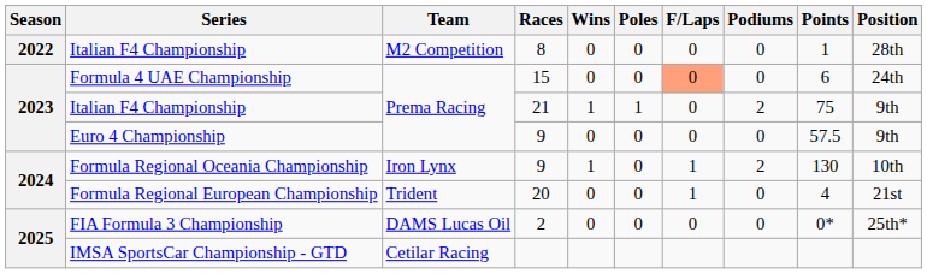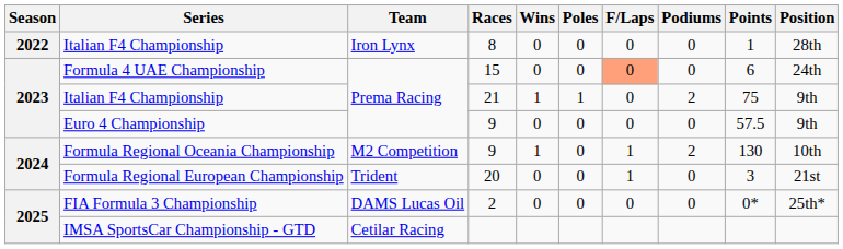Italian F4 Championship / 8 | Team: M2 Competition -> Iron Lynx
Formula Regional Oceania Championship | Team: Iron Lynx -> M2 Competition
Formula Regional European Championship | Points: 4 -> 3
